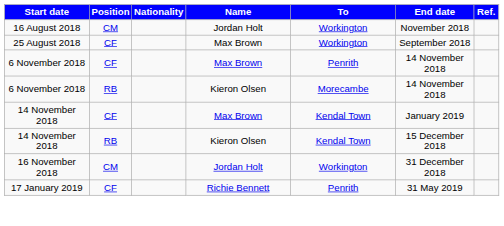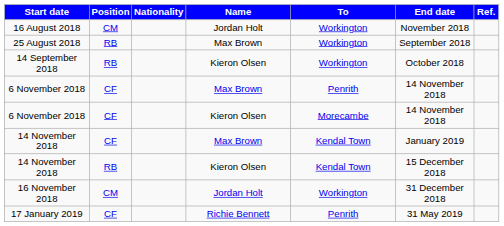25 August 2018 | Position: CF -> RB
+ row: 14 September 2018 | RB | Kieron Olsen | Workington | October 2018
6 November 2018 / Kieron Olsen | Position: RB -> CF
